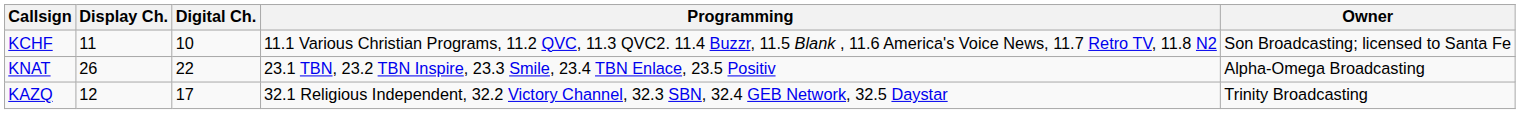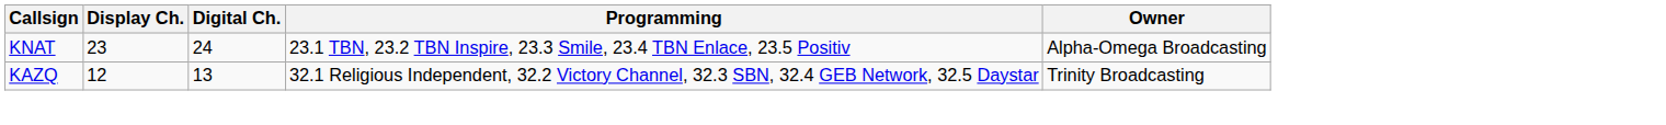- row: KCHF | 11 | 10 | 11.1 Various Christian Programs, 11.2 QVC, 11.3 QVC2. 11.4 Buzzr, 11.5 Blank , 11.6 America's Voice News, 11.7 Retro TV, 11.8 N2 | Son Broadcasting; licensed to Santa Fe
KNAT | Display Ch.: 26 -> 23
KNAT | Digital Ch.: 22 -> 24
KAZQ | Digital Ch.: 17 -> 13
